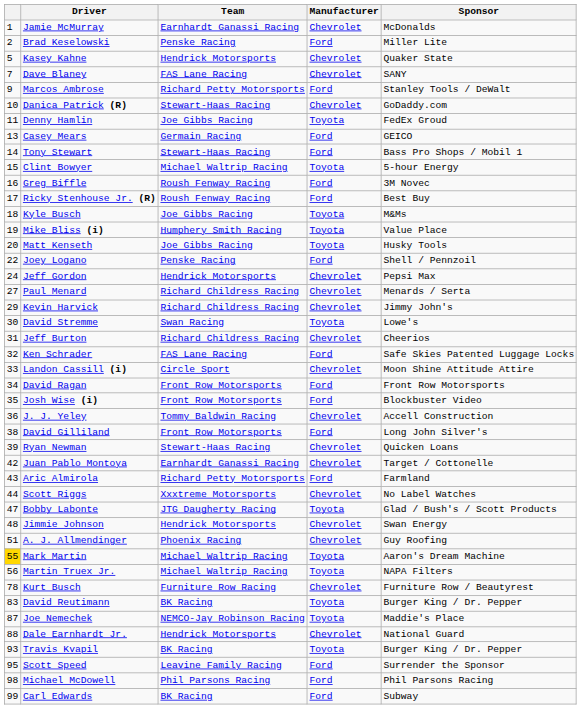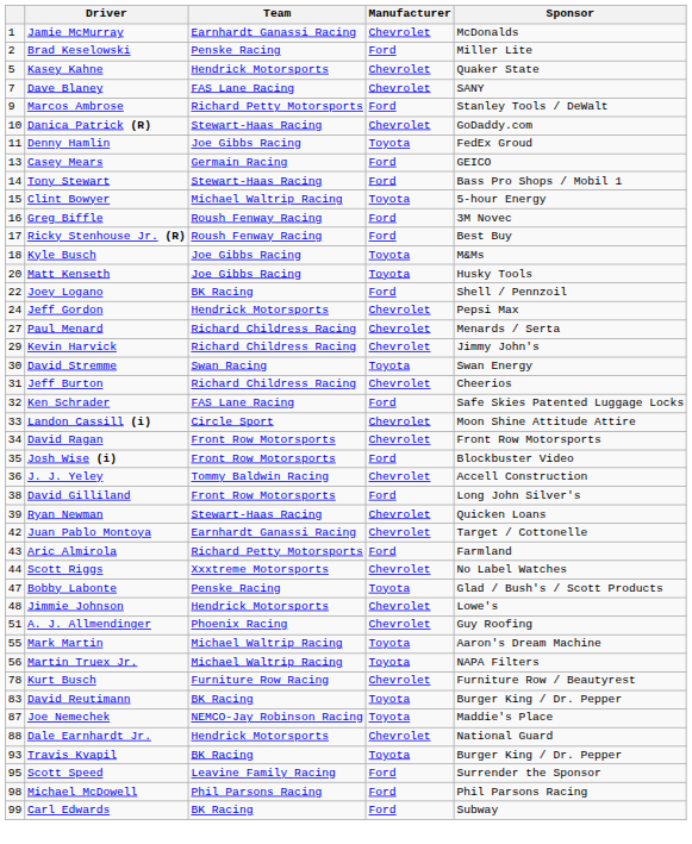- row: 19 | Mike Bliss (i) | Humphery Smith Racing | Toyota | Value Place
Joey Logano | Team: Penske Racing -> BK Racing
David Stremme | Sponsor: Lowe's -> Swan Energy
David Ragan | Manufacturer: Ford -> Chevrolet
Bobby Labonte | Team: JTG Daugherty Racing -> Penske Racing
Jimmie Johnson | Sponsor: Swan Energy -> Lowe's
Mark Martin | column 1: gold background -> no background
